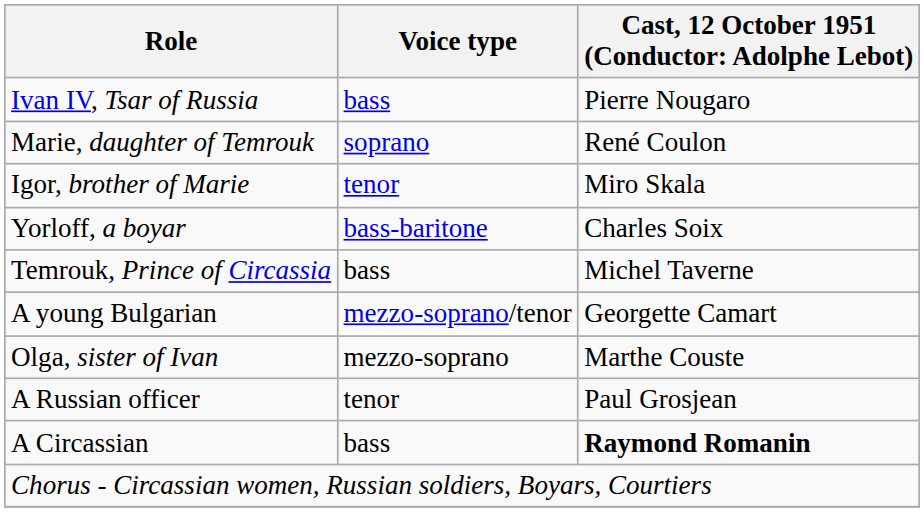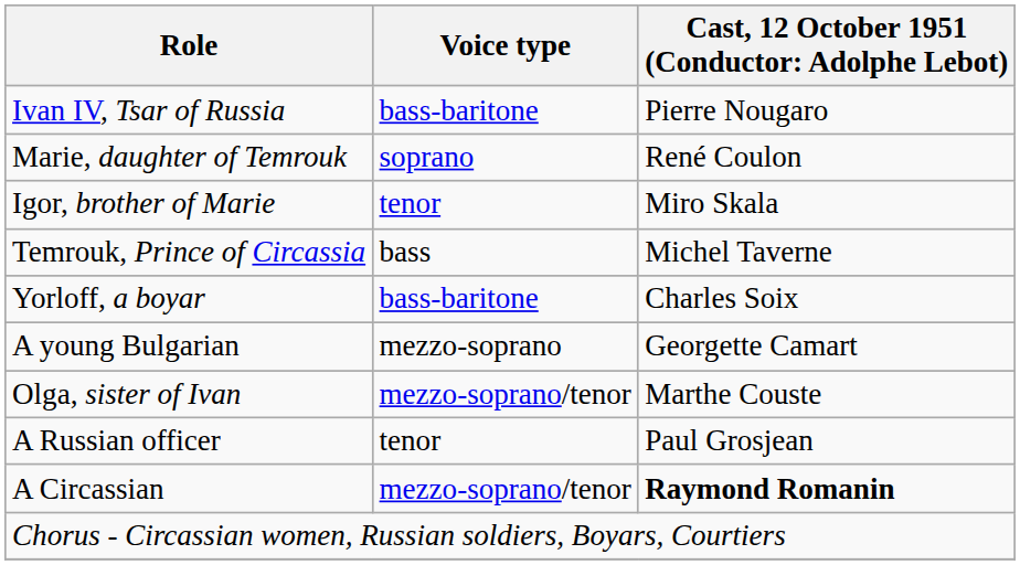Ivan IV, Tsar of Russia | Voice type: bass -> bass-baritone
rows swapped: Temrouk, Prince of Circassia <-> Yorloff, a boyar
A young Bulgarian | Voice type: mezzo-soprano/tenor -> mezzo-soprano
Olga, sister of Ivan | Voice type: mezzo-soprano -> mezzo-soprano/tenor
A Circassian | Voice type: bass -> mezzo-soprano/tenor
